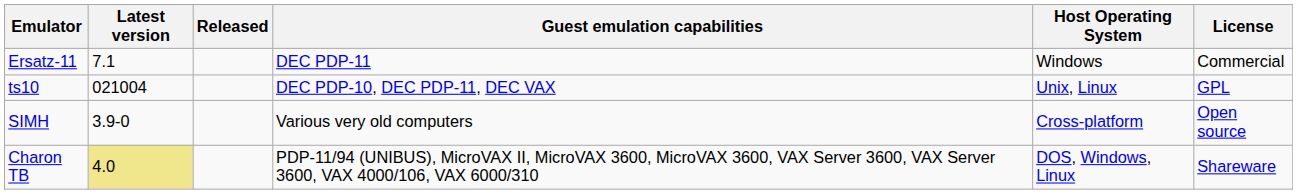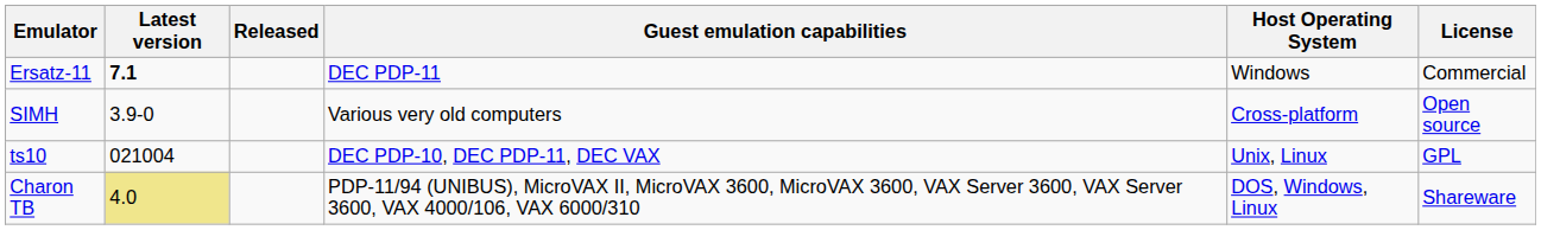Ersatz-11 | Latest version: normal -> bold
rows swapped: ts10 <-> SIMH
